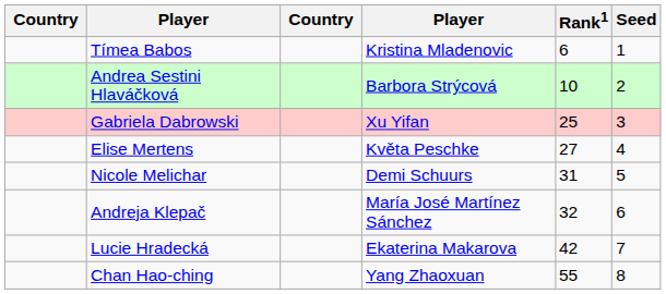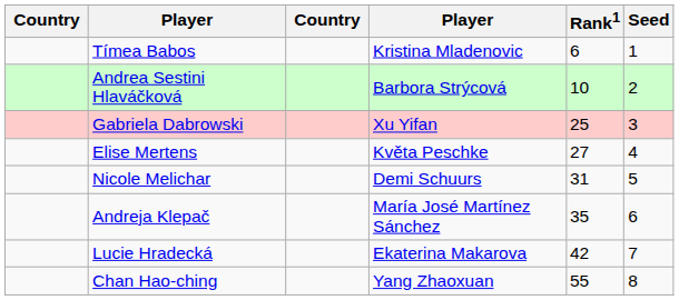Andreja Klepač | Rank1: 32 -> 35
